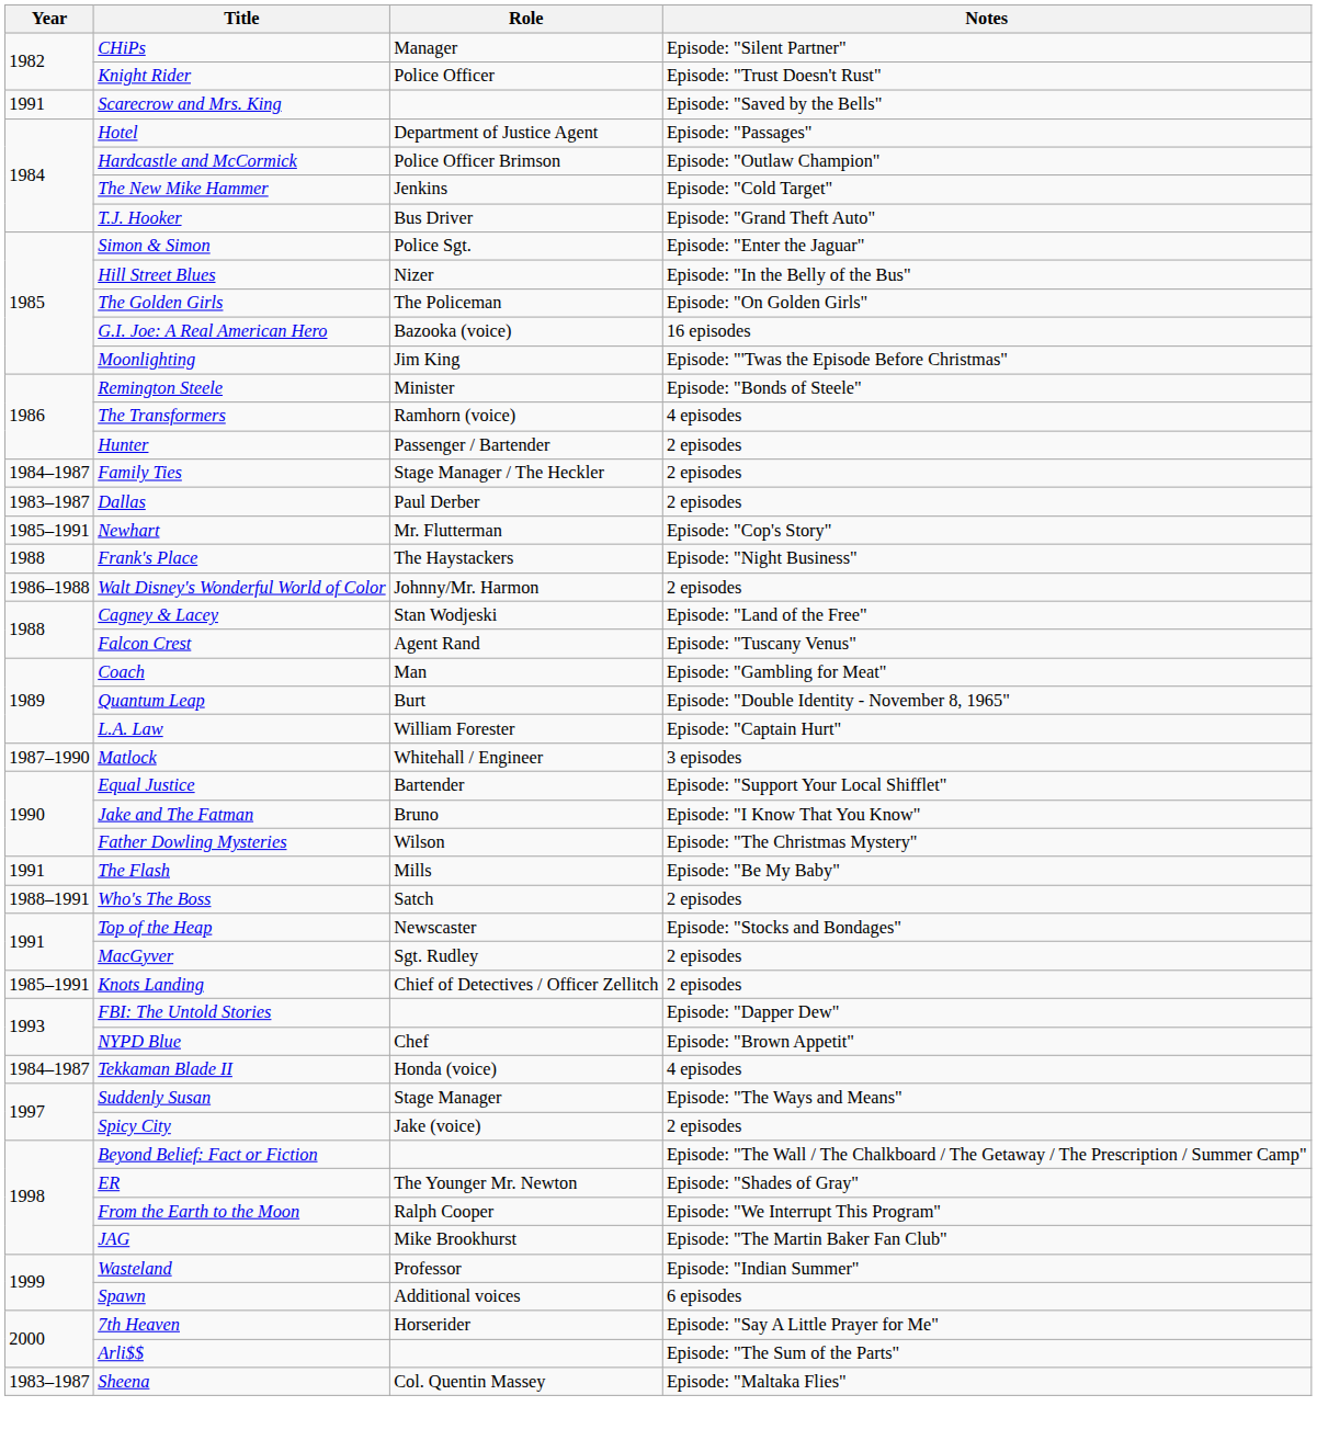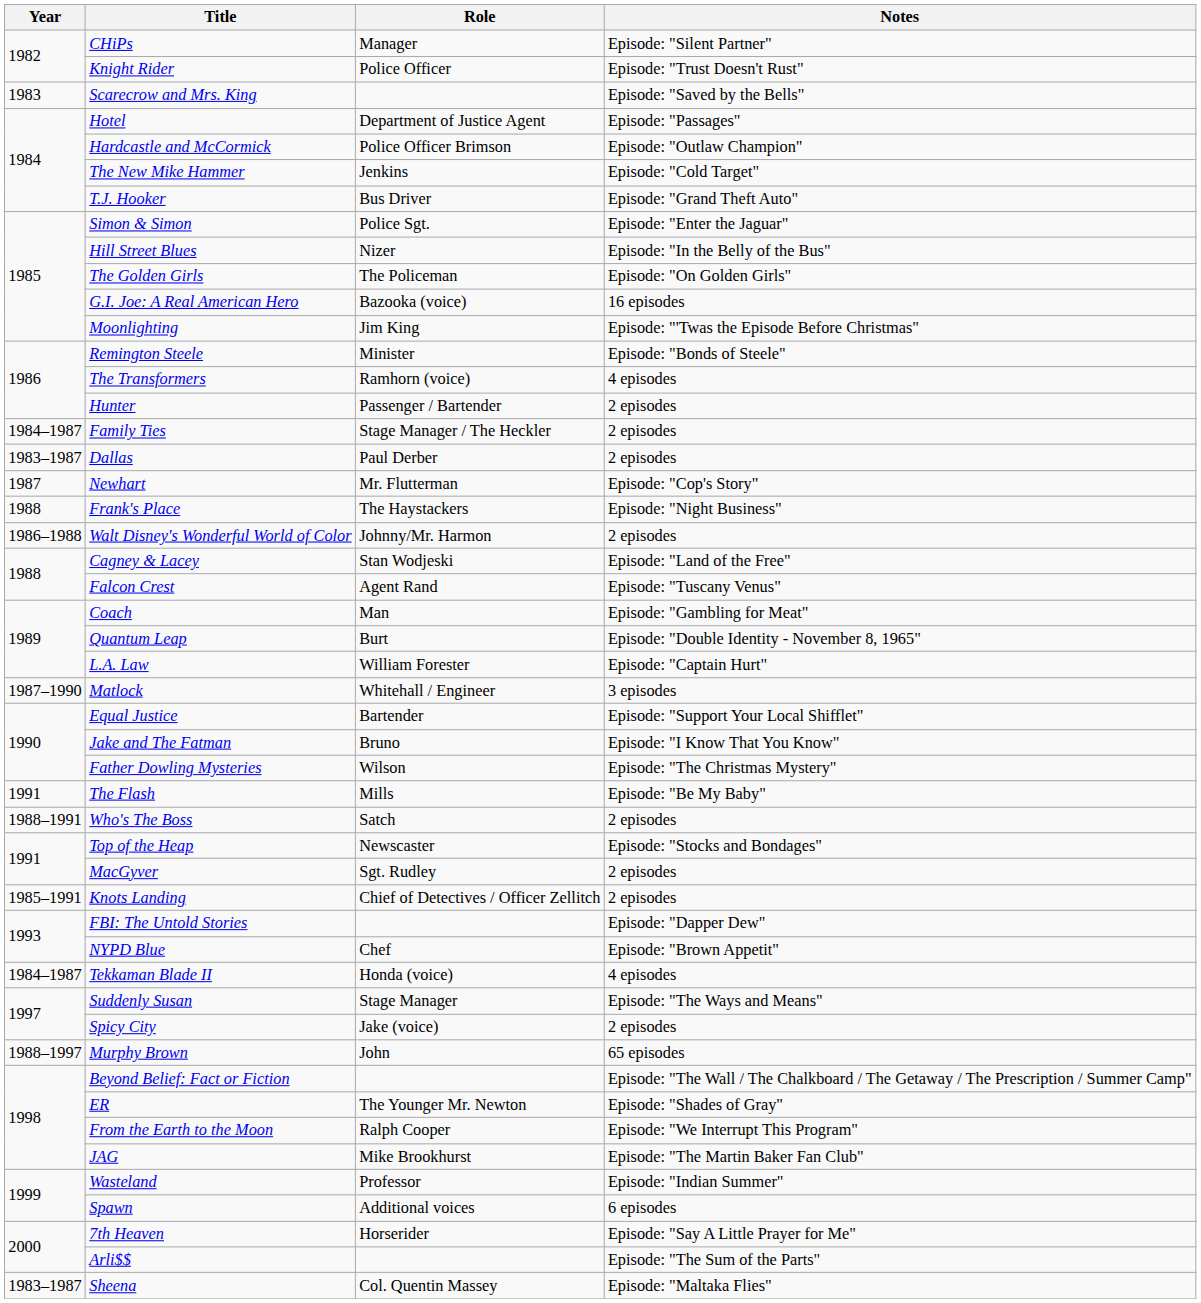Scarecrow and Mrs. King | Year: 1991 -> 1983
Newhart | Year: 1985–1991 -> 1987
+ row: 1988–1997 | Murphy Brown | John | 65 episodes
